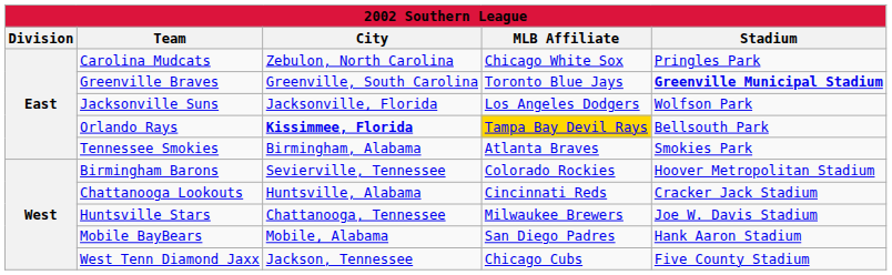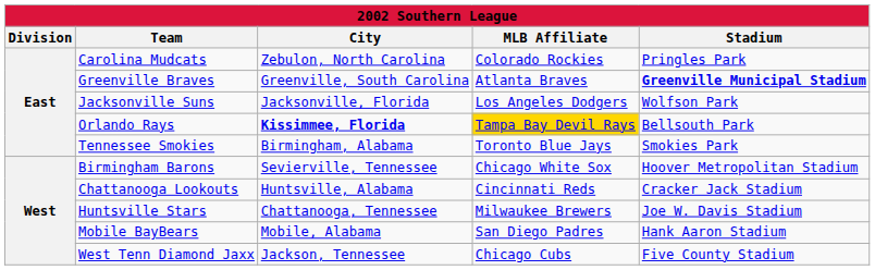Carolina Mudcats | MLB Affiliate: Chicago White Sox -> Colorado Rockies
Greenville Braves | MLB Affiliate: Toronto Blue Jays -> Atlanta Braves
Tennessee Smokies | MLB Affiliate: Atlanta Braves -> Toronto Blue Jays
Birmingham Barons | MLB Affiliate: Colorado Rockies -> Chicago White Sox
